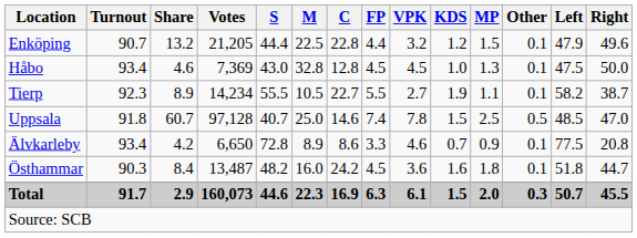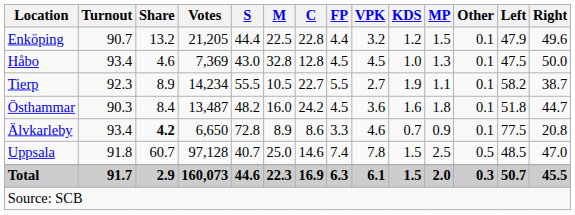rows swapped: Uppsala <-> Östhammar
Älvkarleby | Share: normal -> bold
